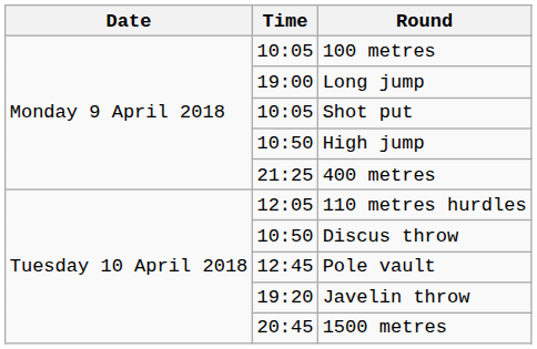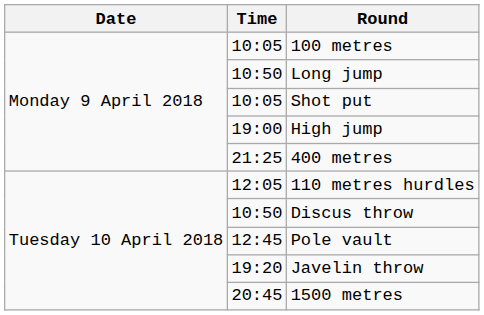Long jump | Time: 19:00 -> 10:50
High jump | Time: 10:50 -> 19:00
